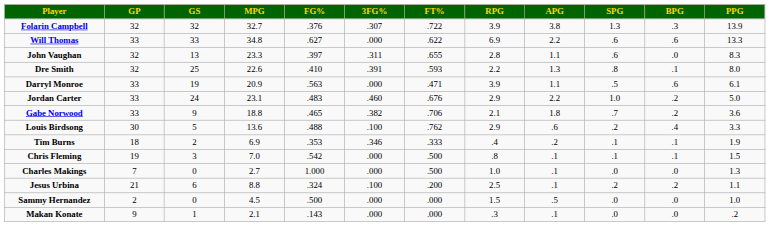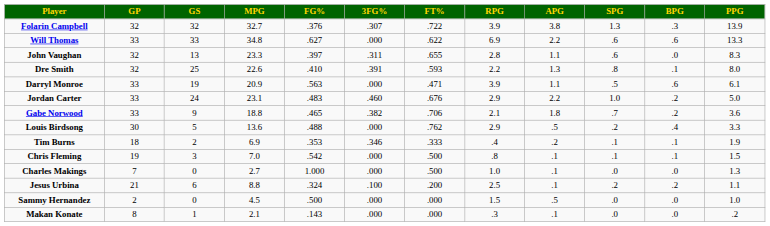Louis Birdsong | 3FG%: .100 -> .000
Louis Birdsong | APG: .6 -> .5
Makan Konate | GP: 9 -> 8
